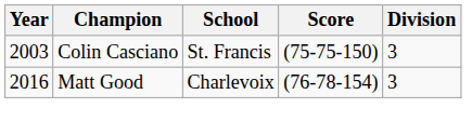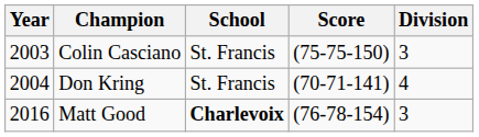+ row: 2004 | Don Kring | St. Francis | (70-71-141) | 4
Matt Good | School: normal -> bold
